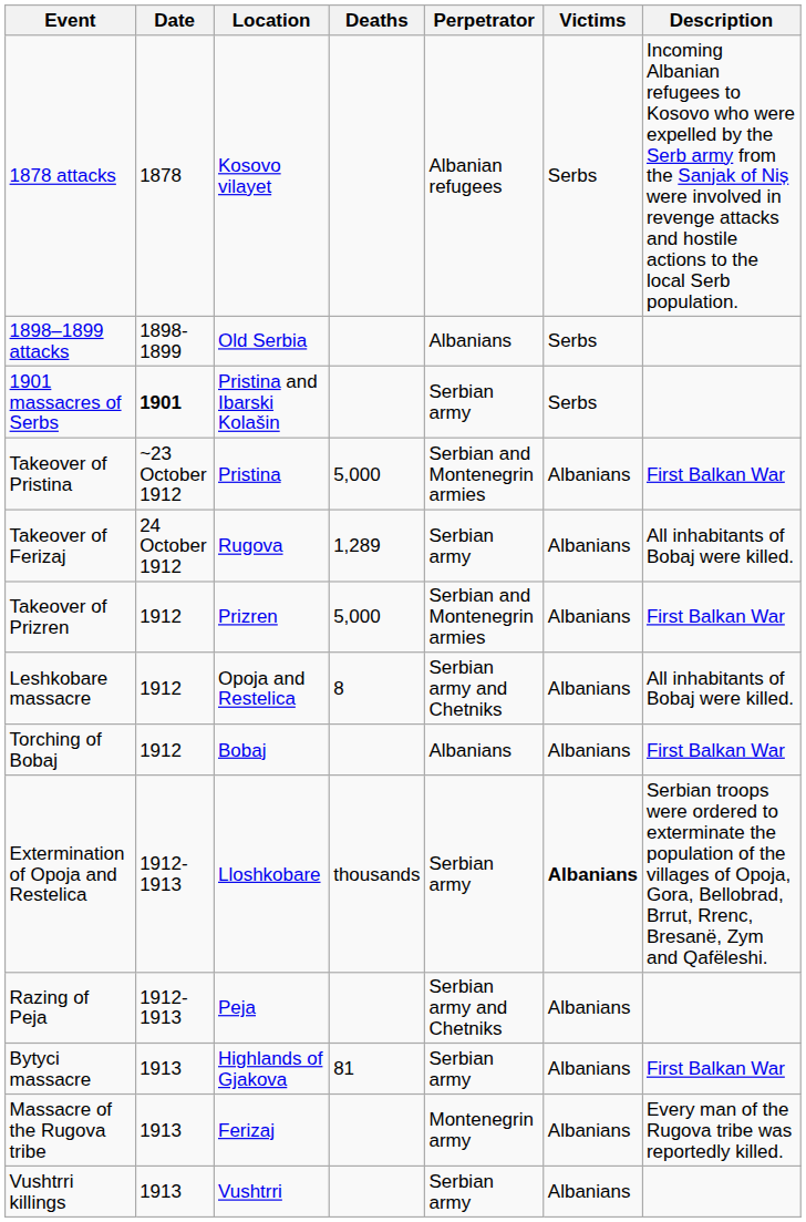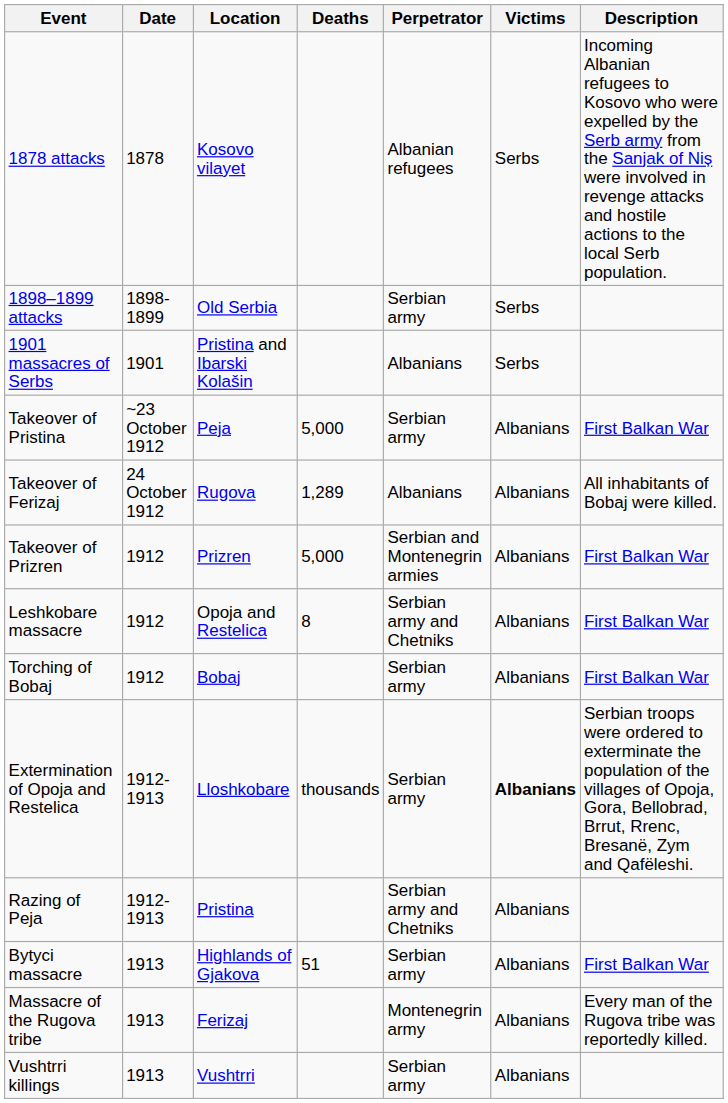1898–1899 attacks | Perpetrator: Albanians -> Serbian army
1901 massacres of Serbs | Date: bold -> normal
1901 massacres of Serbs | Perpetrator: Serbian army -> Albanians
Takeover of Pristina | Location: Pristina -> Peja
Takeover of Pristina | Perpetrator: Serbian and Montenegrin armies -> Serbian army
Takeover of Ferizaj | Perpetrator: Serbian army -> Albanians
Leshkobare massacre | Description: All inhabitants of Bobaj were killed. -> First Balkan War
Torching of Bobaj | Perpetrator: Albanians -> Serbian army
Razing of Peja | Location: Peja -> Pristina
Bytyci massacre | Deaths: 81 -> 51
